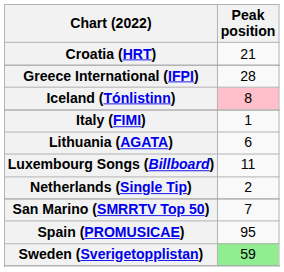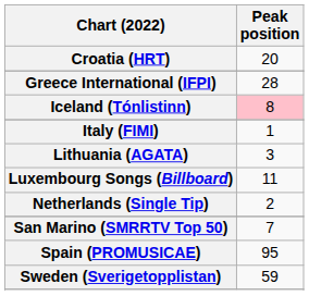Croatia (HRT) | Peak position: 21 -> 20
Lithuania (AGATA) | Peak position: 6 -> 3
Sweden (Sverigetopplistan) | Peak position: lightgreen background -> no background
